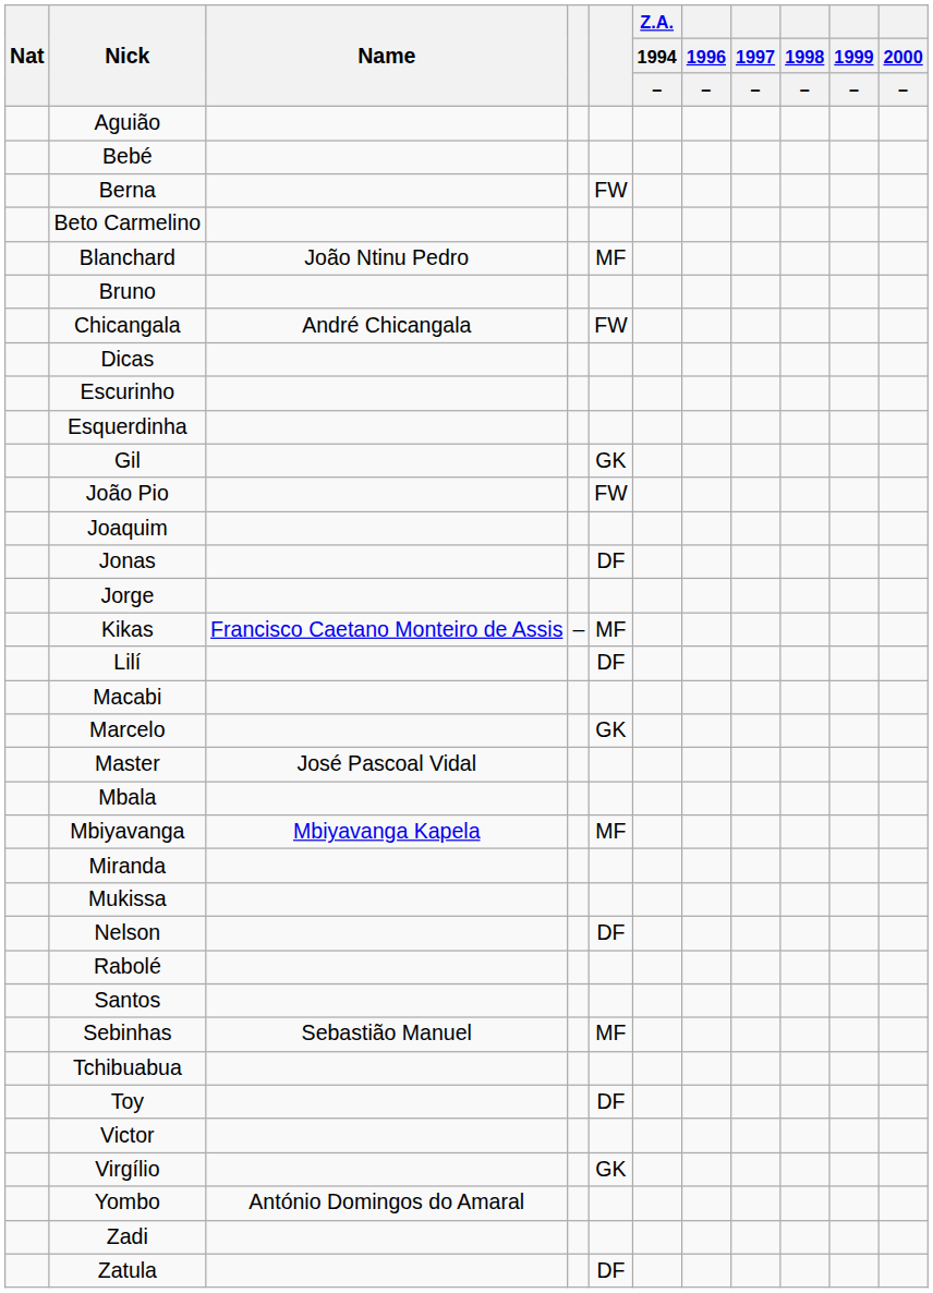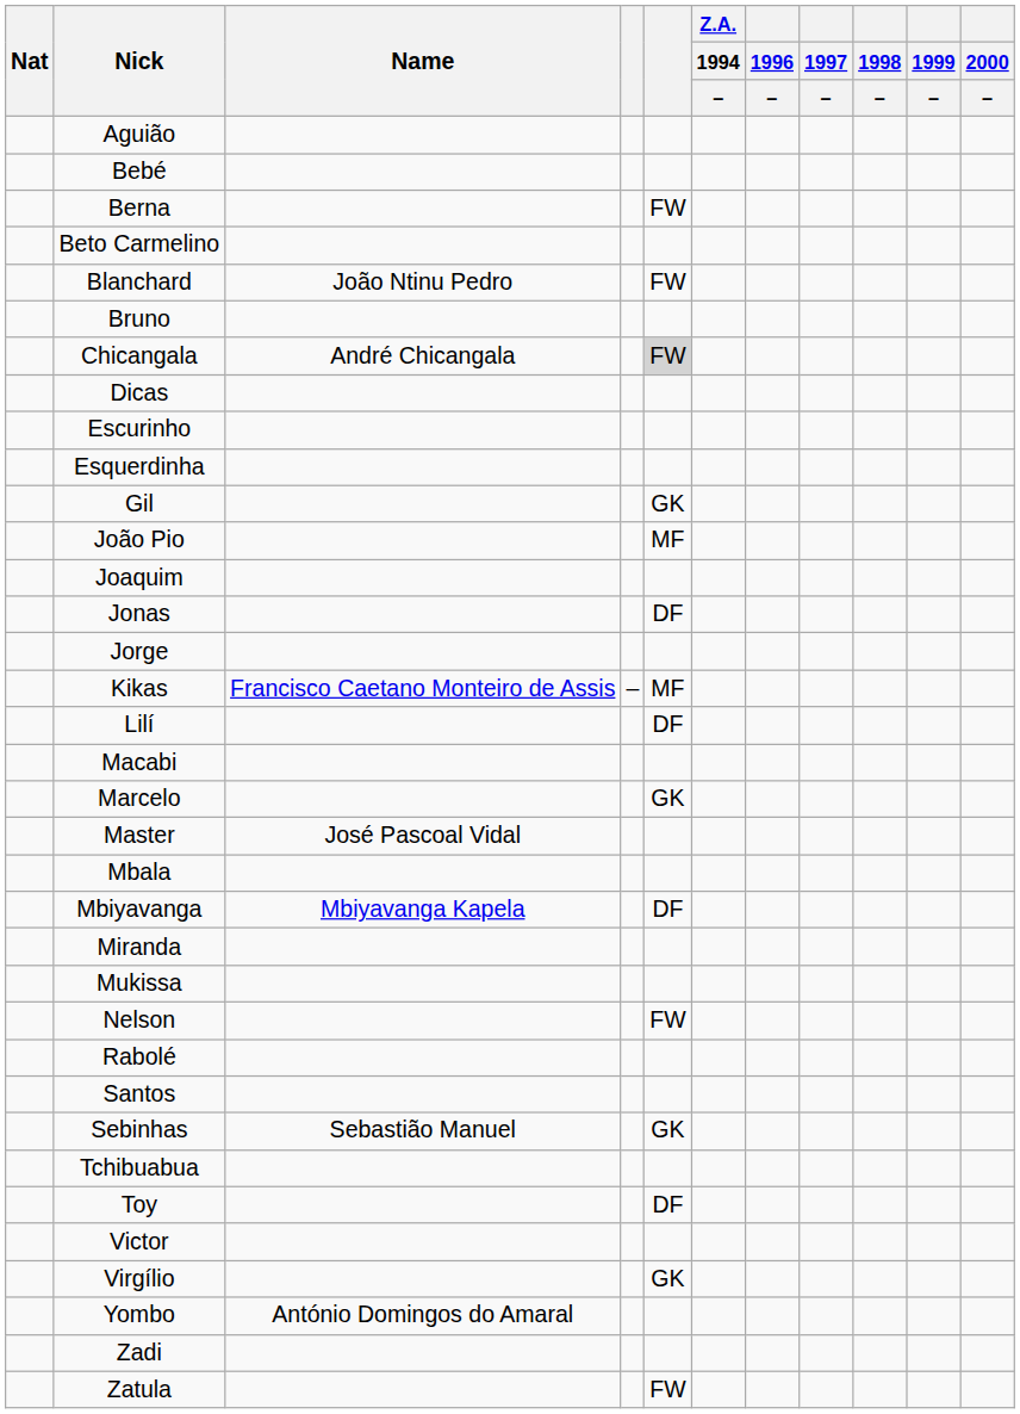Blanchard | column 5: MF -> FW
Chicangala | column 5: no background -> lightgrey background
João Pio | column 5: FW -> MF
Mbiyavanga | column 5: MF -> DF
Nelson | column 5: DF -> FW
Sebinhas | column 5: MF -> GK
Zatula | column 5: DF -> FW
